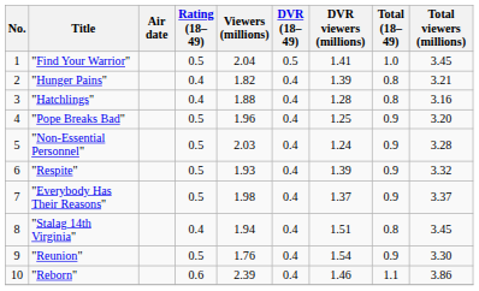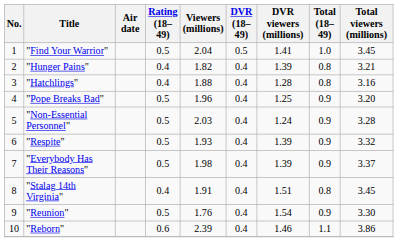"Everybody Has Their Reasons" | DVR viewers (millions): 1.37 -> 1.39
"Stalag 14th Virginia" | Viewers (millions): 1.94 -> 1.91
